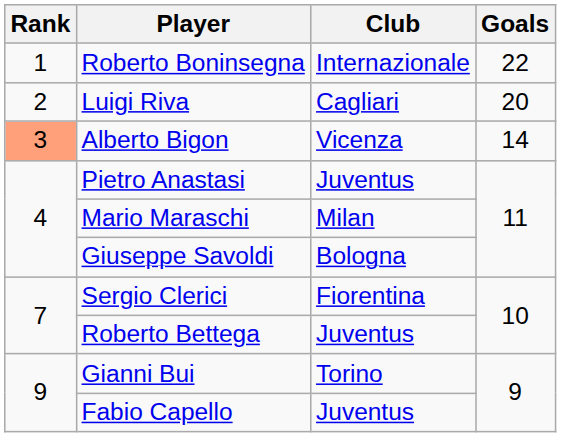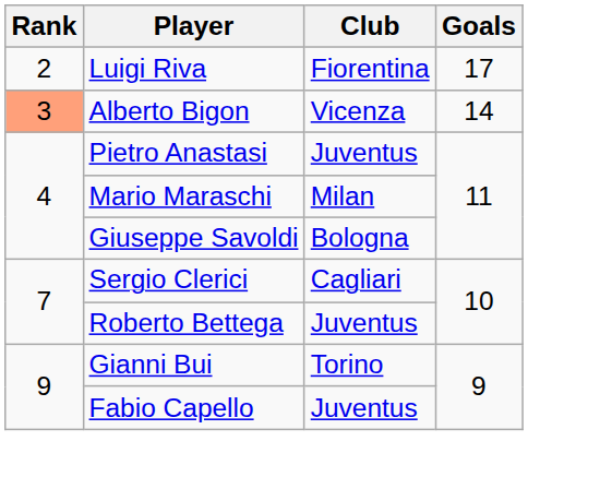- row: 1 | Roberto Boninsegna | Internazionale | 22
Luigi Riva | Club: Cagliari -> Fiorentina
Luigi Riva | Goals: 20 -> 17
Sergio Clerici | Club: Fiorentina -> Cagliari
